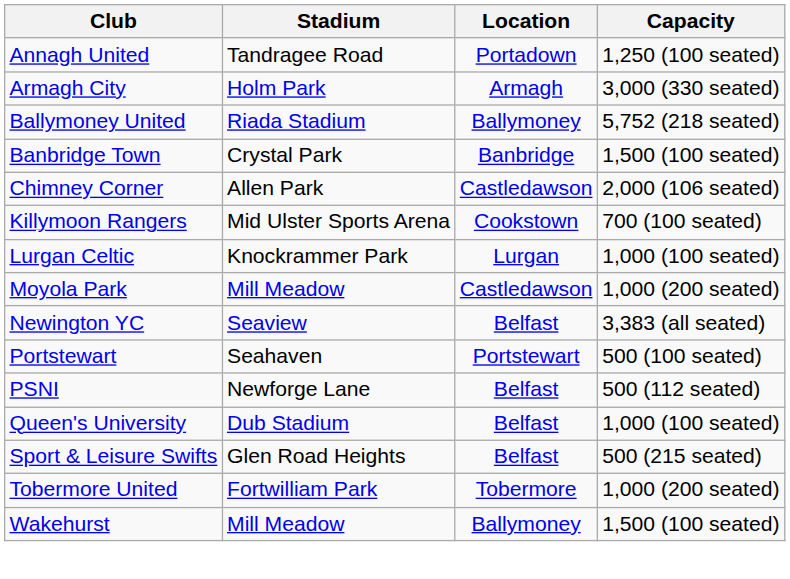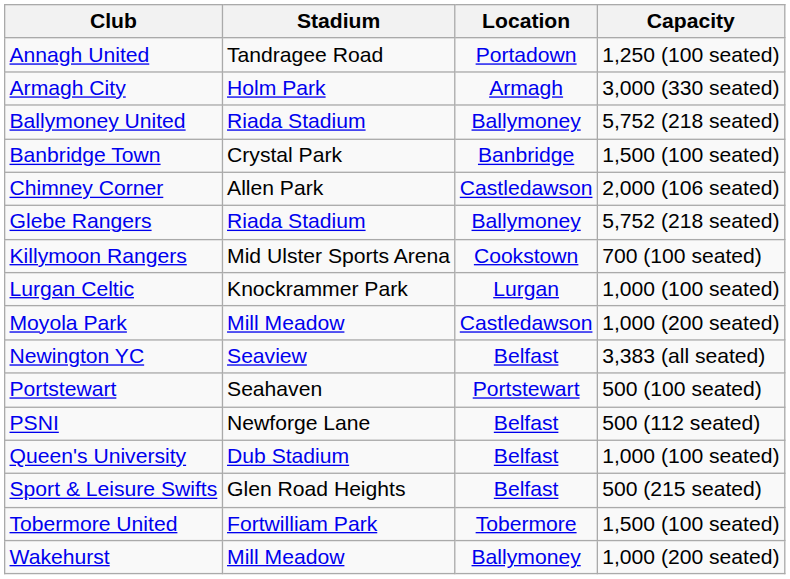+ row: Glebe Rangers | Riada Stadium | Ballymoney | 5,752 (218 seated)
Tobermore United | Capacity: 1,000 (200 seated) -> 1,500 (100 seated)
Wakehurst | Capacity: 1,500 (100 seated) -> 1,000 (200 seated)
